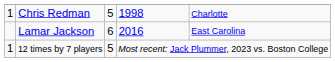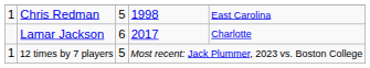Chris Redman | column 5: Charlotte -> East Carolina
Lamar Jackson | column 4: 2016 -> 2017
Lamar Jackson | column 5: East Carolina -> Charlotte
